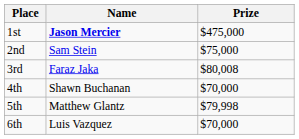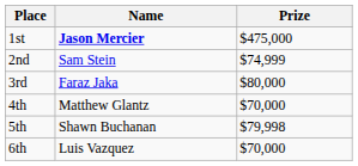2nd | Prize: $75,000 -> $74,999
3rd | Prize: $80,008 -> $80,000
4th | Name: Shawn Buchanan -> Matthew Glantz
5th | Name: Matthew Glantz -> Shawn Buchanan
